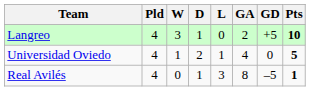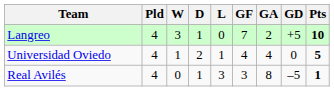+ column: GF | 7 | 4 | 3
